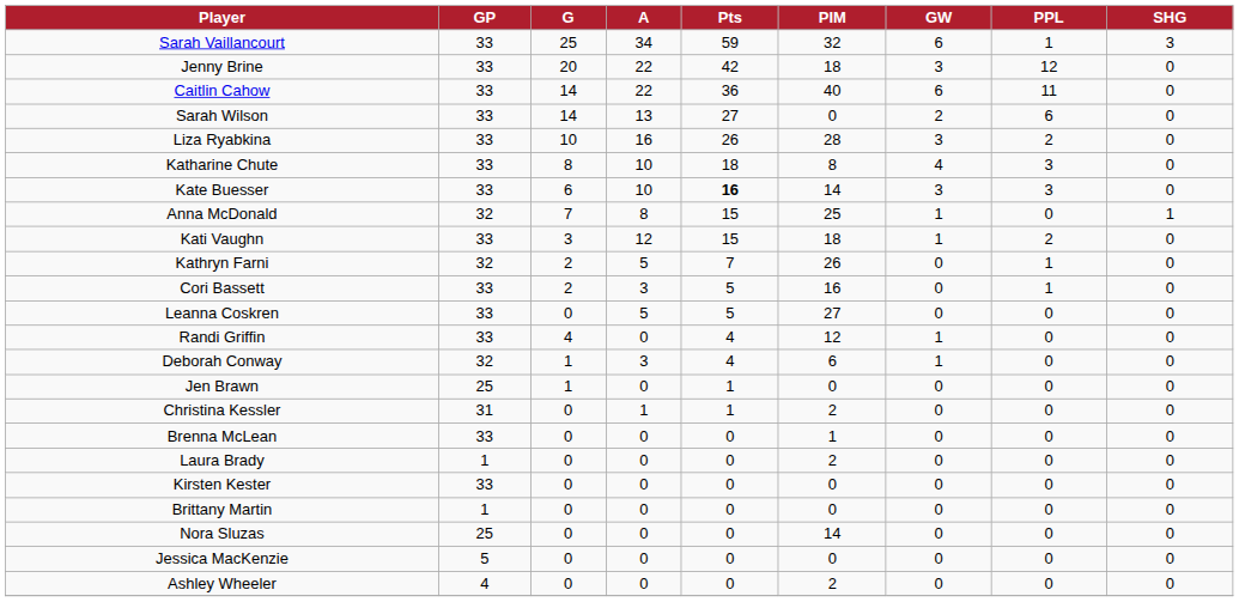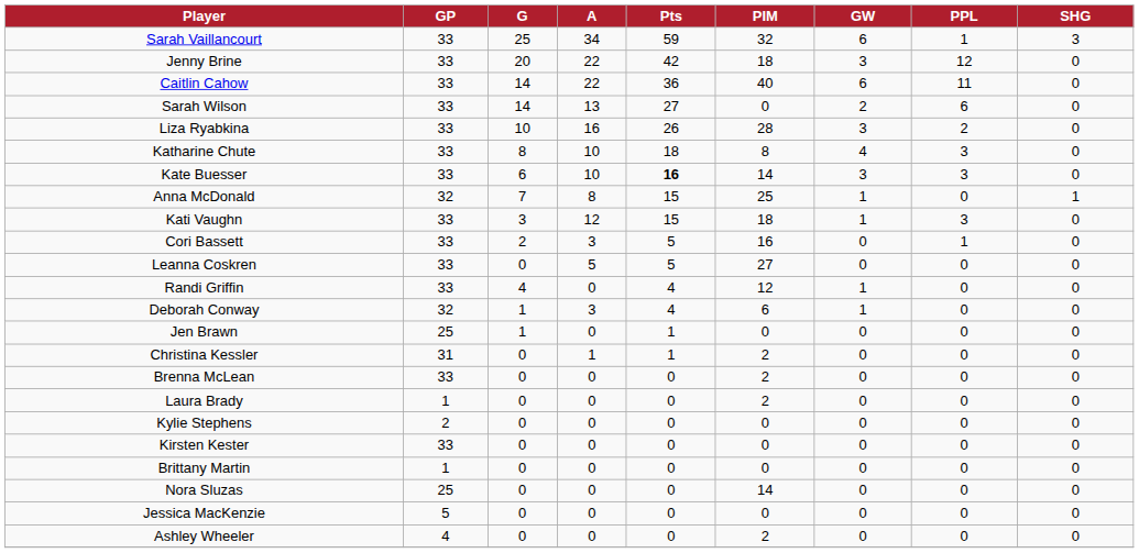Kati Vaughn | PPL: 2 -> 3
- row: Kathryn Farni | 32 | 2 | 5 | 7 | 26 | 0 | 1 | 0
Brenna McLean | PIM: 1 -> 2
+ row: Kylie Stephens | 2 | 0 | 0 | 0 | 0 | 0 | 0 | 0
